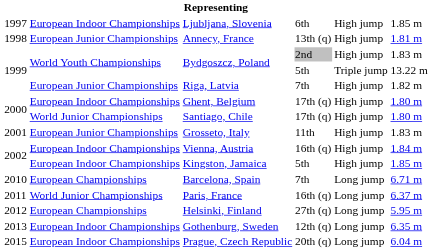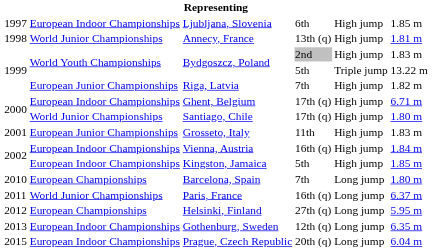Annecy, France | column 2: European Junior Championships -> World Junior Championships
Ghent, Belgium | column 6: 1.80 m -> 6.71 m
Barcelona, Spain | column 6: 6.71 m -> 1.80 m
